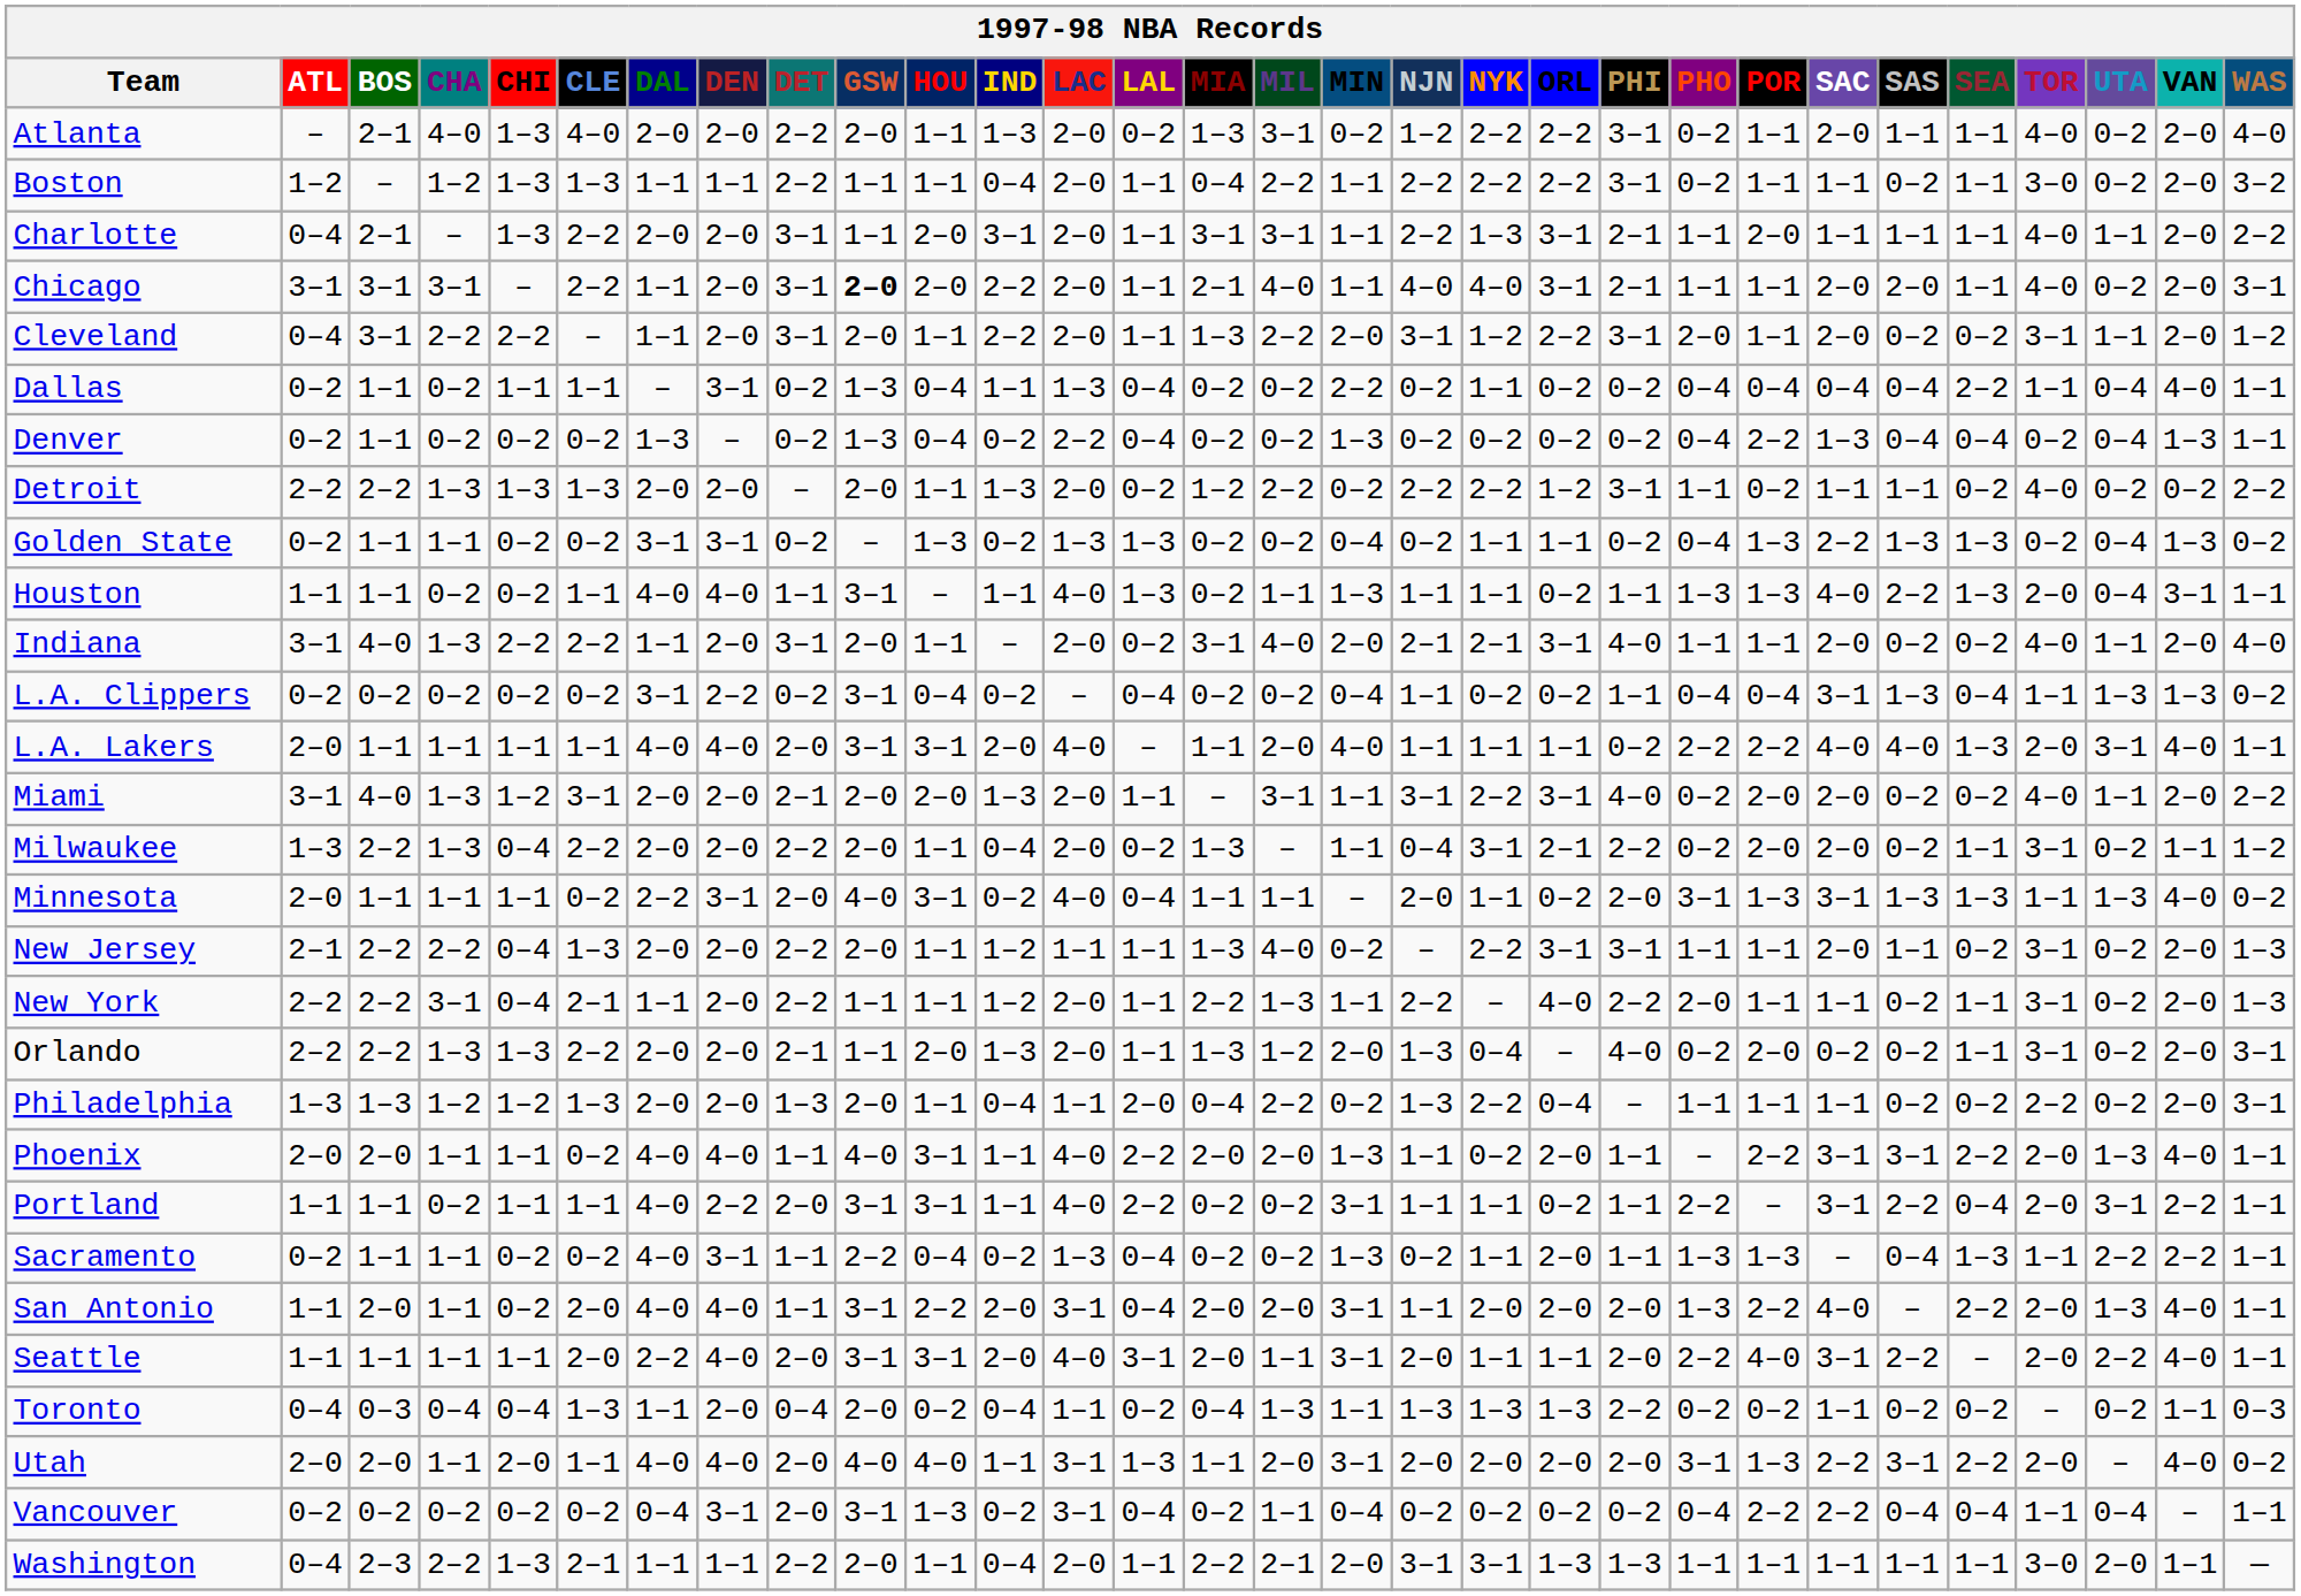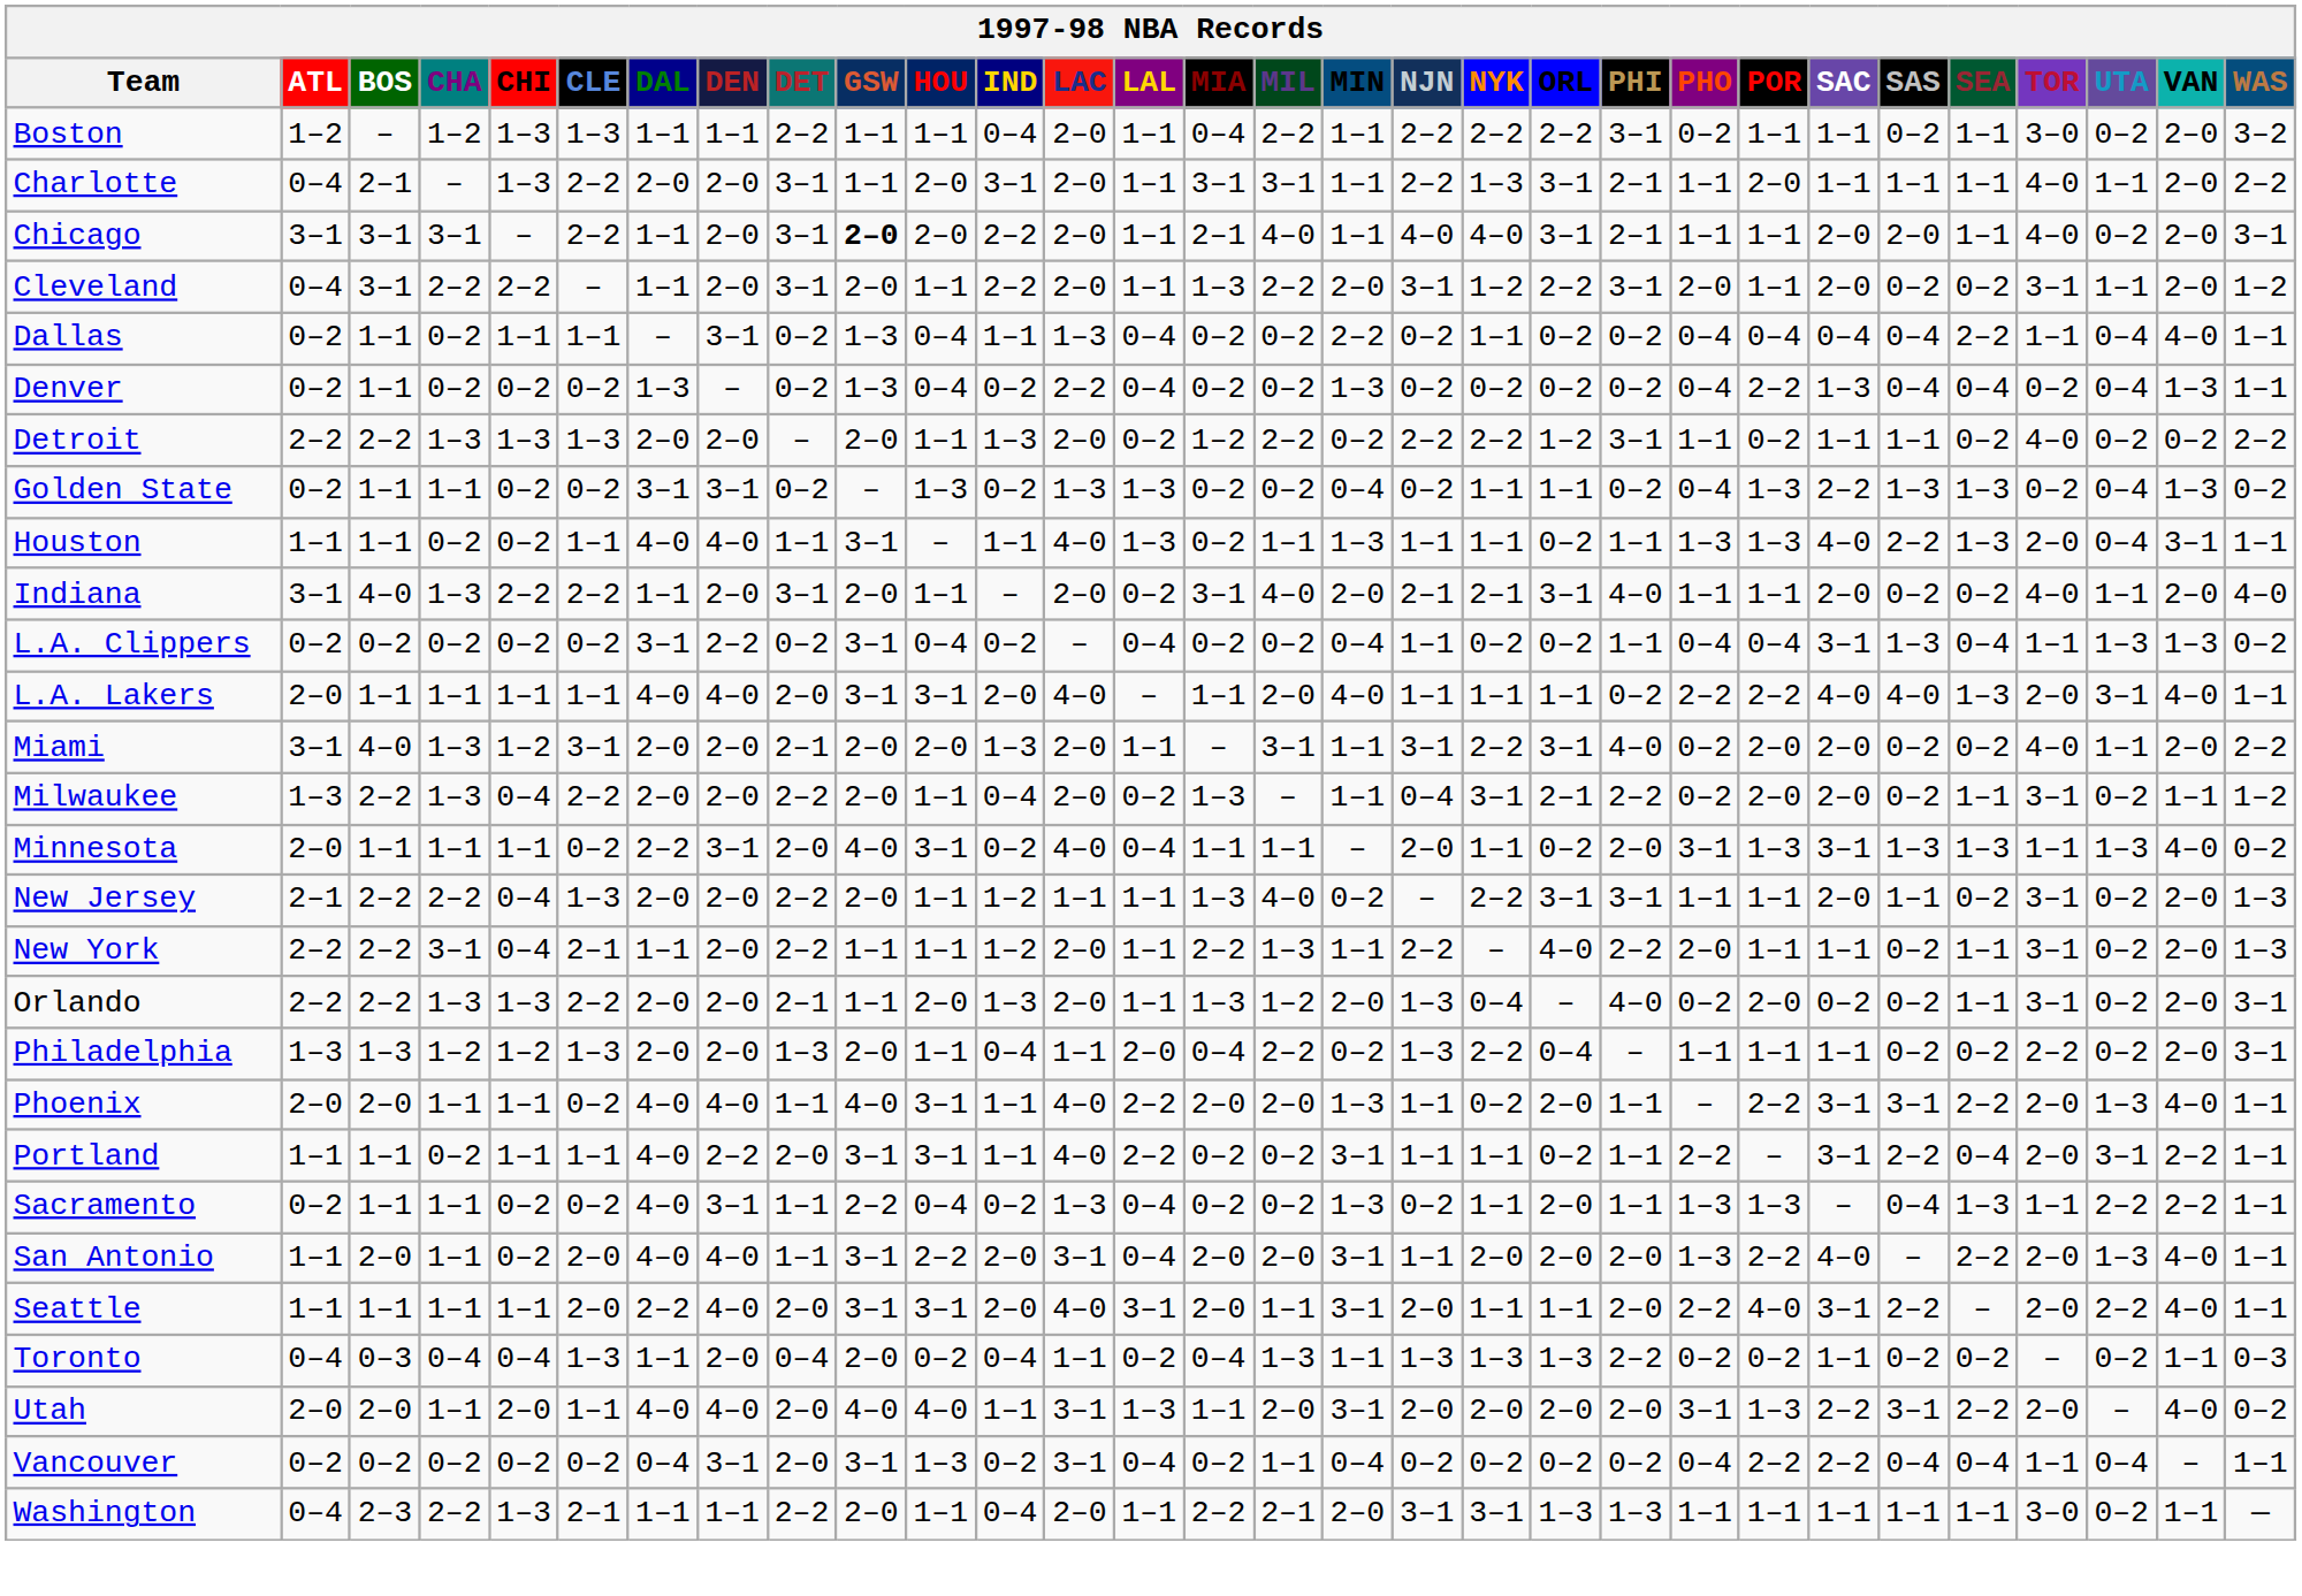- row: Atlanta | – | 2–1 | 4–0 | 1–3 | 4–0 | 2–0 | 2–0 | 2–2 | 2–0 | 1–1 | 1–3 | 2–0 | 0–2 | 1–3 | 3–1 | 0–2 | 1–2 | 2–2 | 2–2 | 3–1 | 0–2 | 1–1 | 2–0 | 1–1 | 1–1 | 4–0 | 0–2 | 2–0 | 4–0
Washington | UTA: 2–0 -> 0–2
